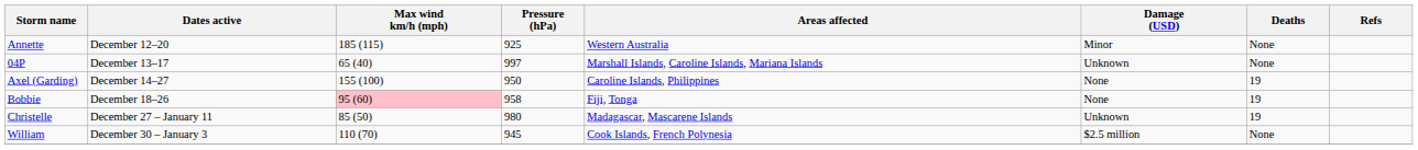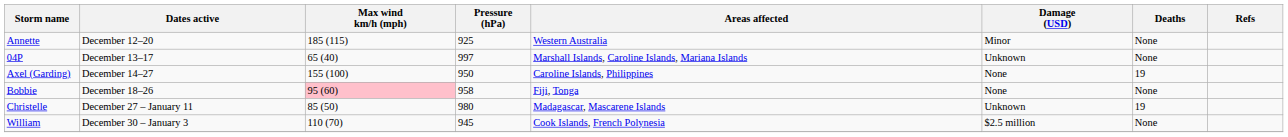Bobbie | Deaths: 19 -> None
